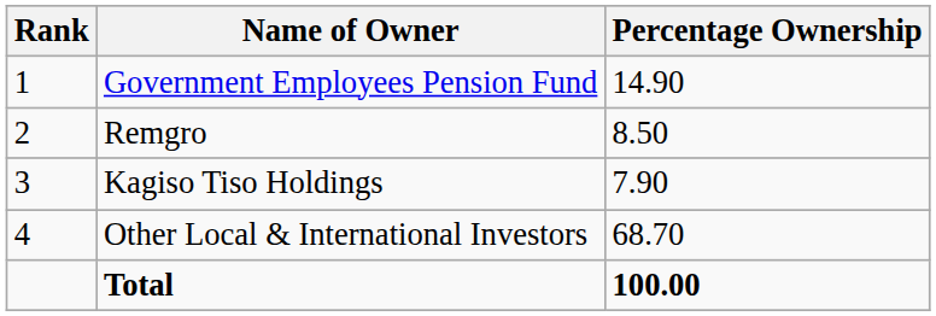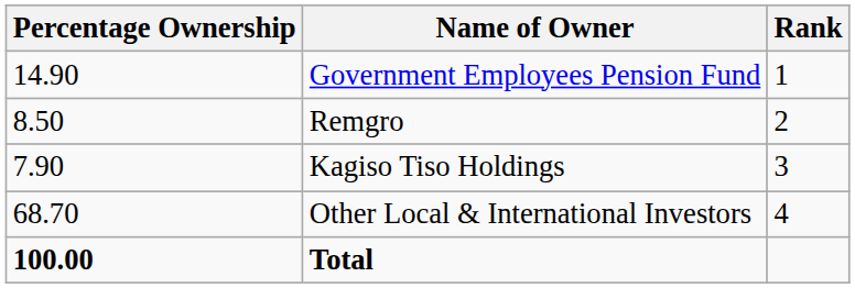columns swapped: Rank <-> Percentage Ownership
